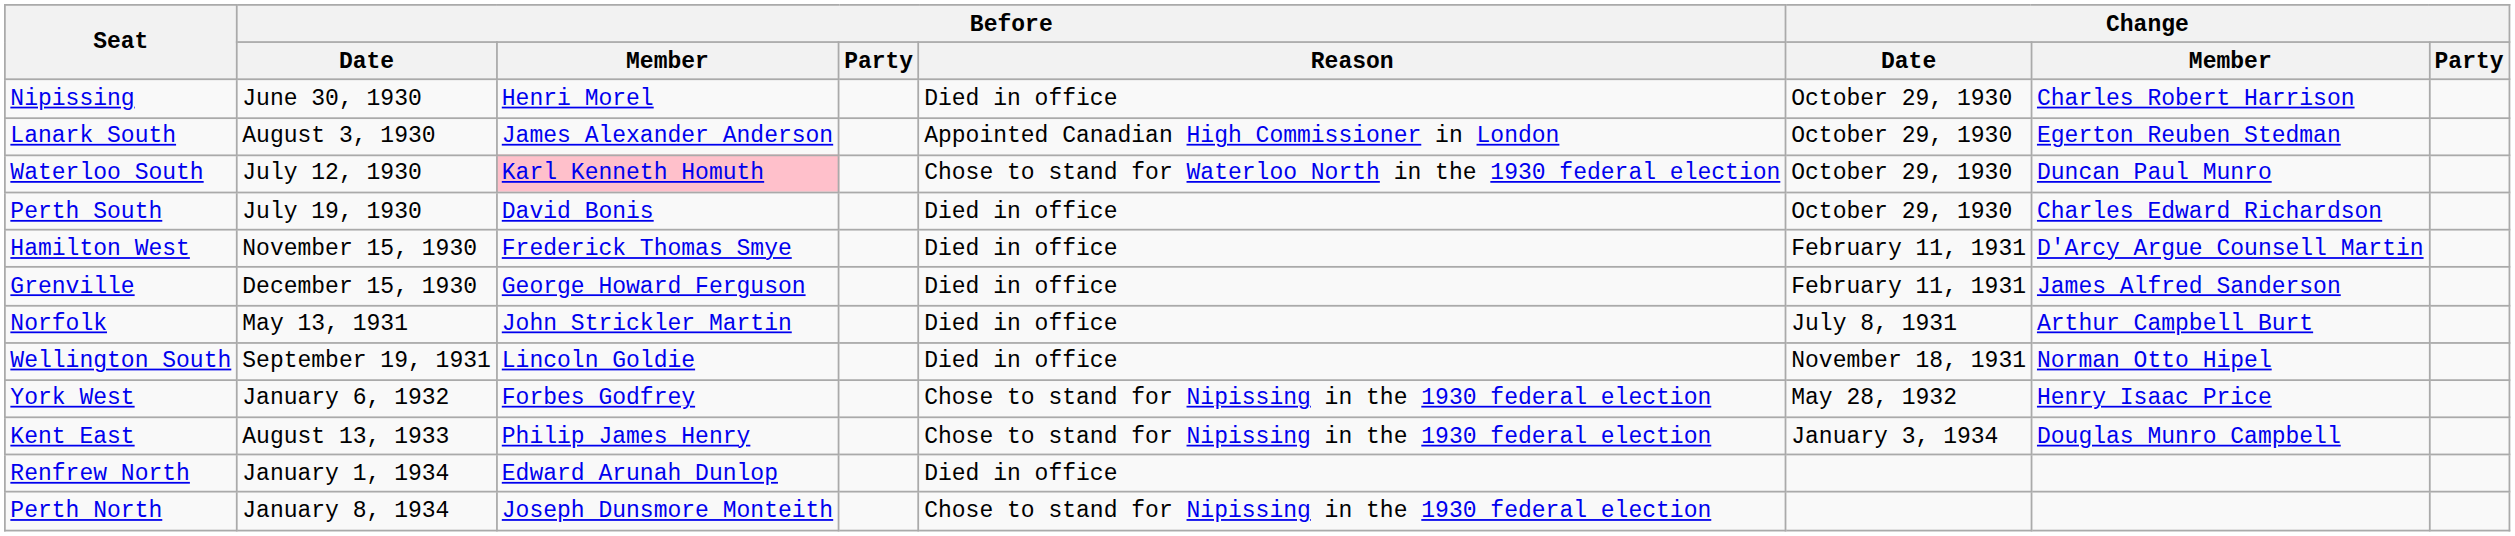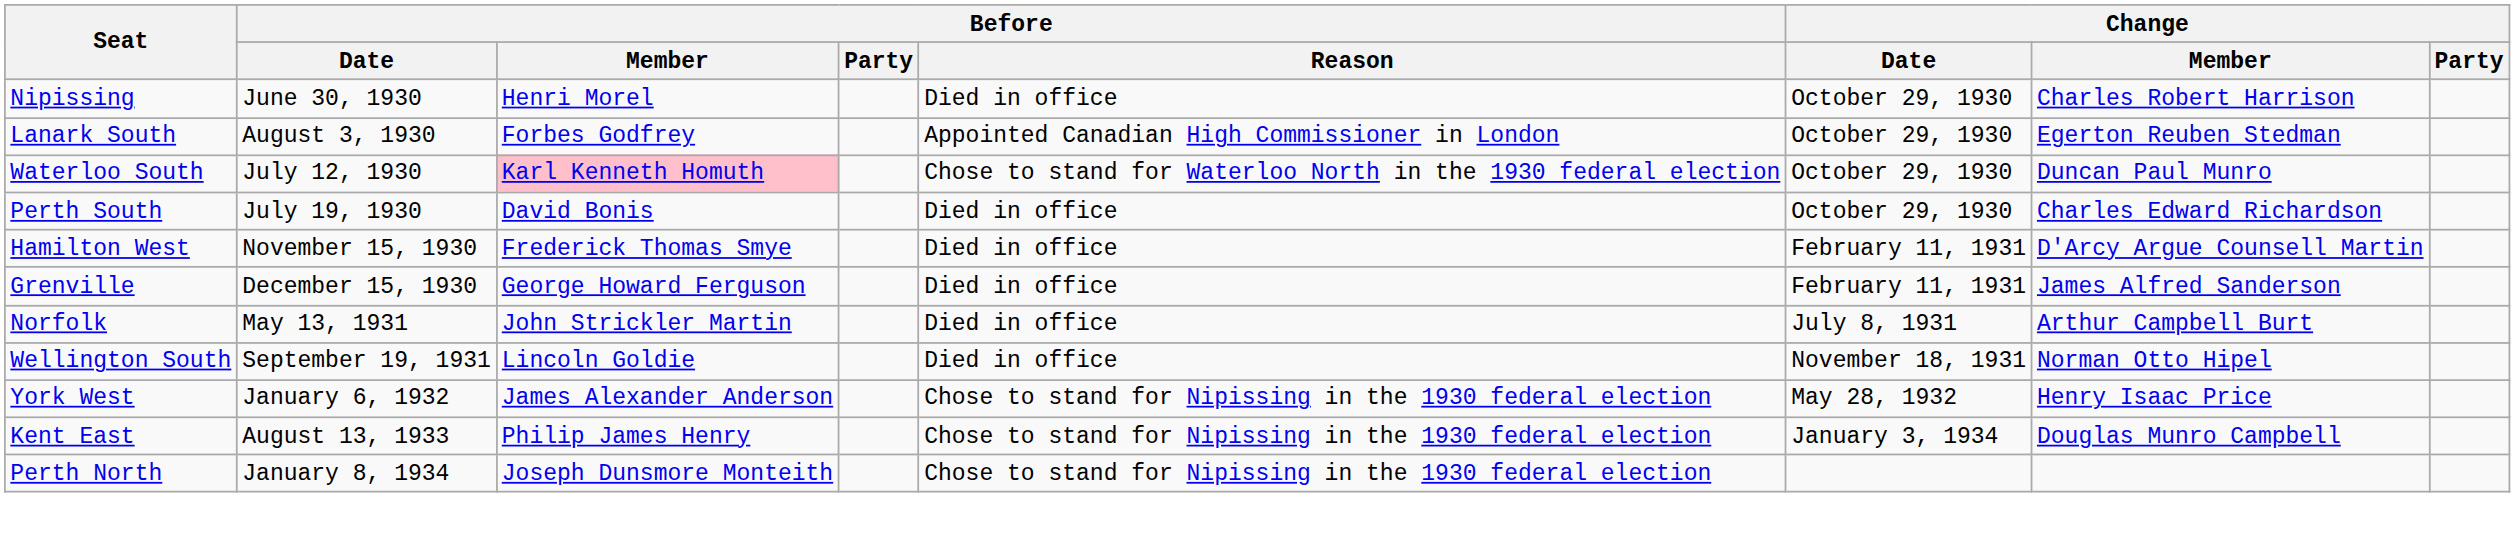Lanark South | Before / Member: James Alexander Anderson -> Forbes Godfrey
York West | Before / Member: Forbes Godfrey -> James Alexander Anderson
- row: Renfrew North | January 1, 1934 | Edward Arunah Dunlop | Died in office
